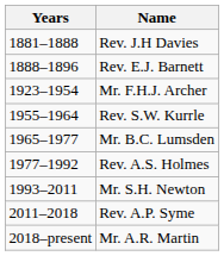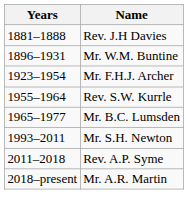- row: 1888–1896 | Rev. E.J. Barnett
+ row: 1896–1931 | Mr. W.M. Buntine
- row: 1977–1992 | Rev. A.S. Holmes
